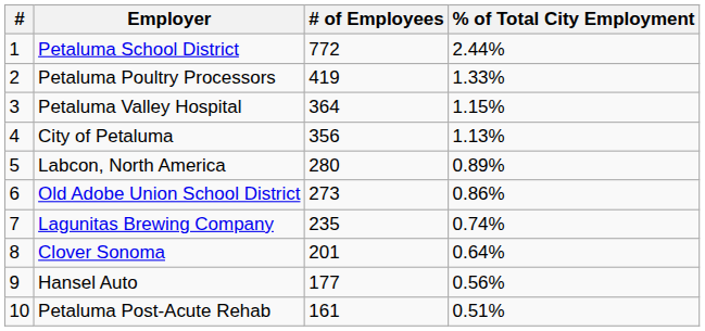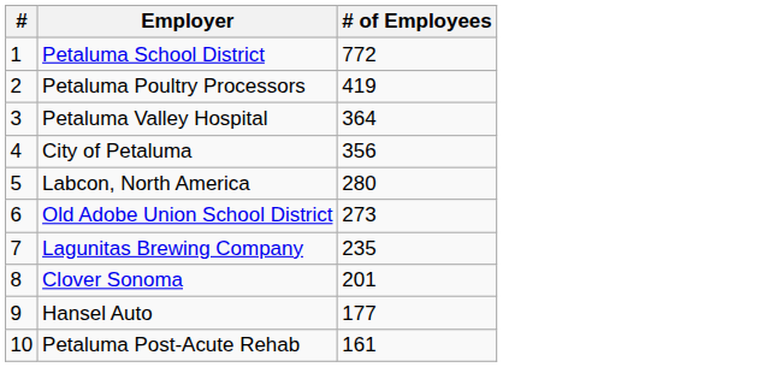- column: % of Total City Employment | 2.44% | 1.33% | 1.15% | 1.13% | 0.89% | 0.86% | 0.74% | 0.64% | 0.56% | 0.51%
